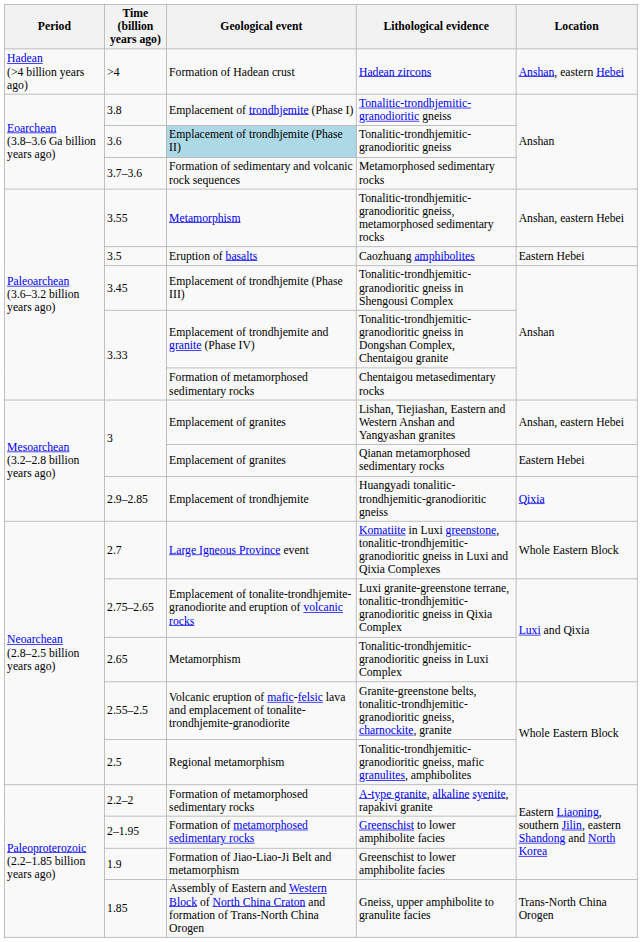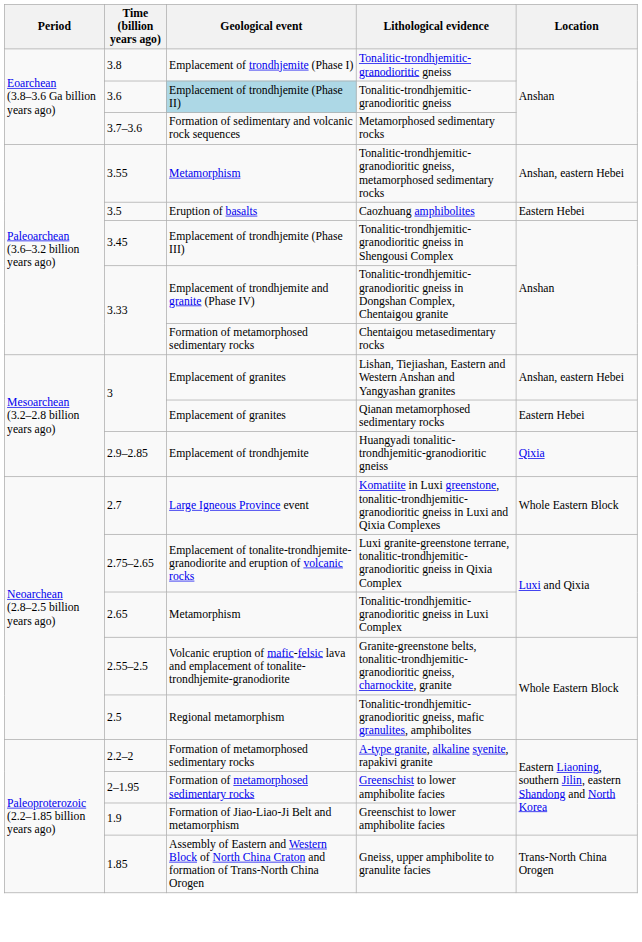- row: Hadean (>4 billion years ago) | >4 | Formation of Hadean crust | Hadean zircons | Anshan, eastern Hebei
